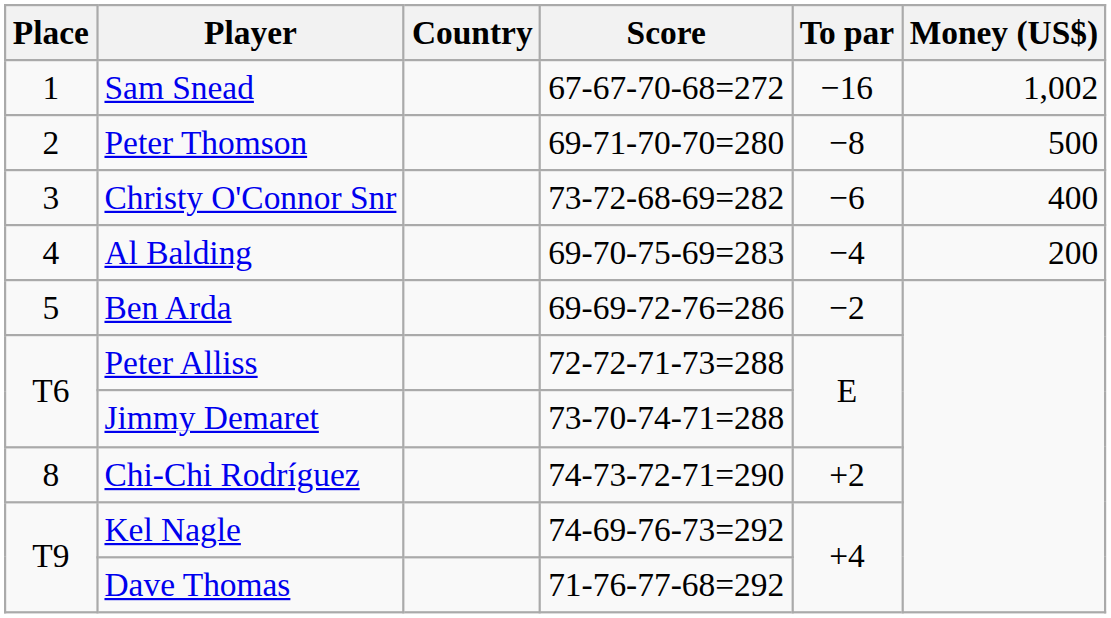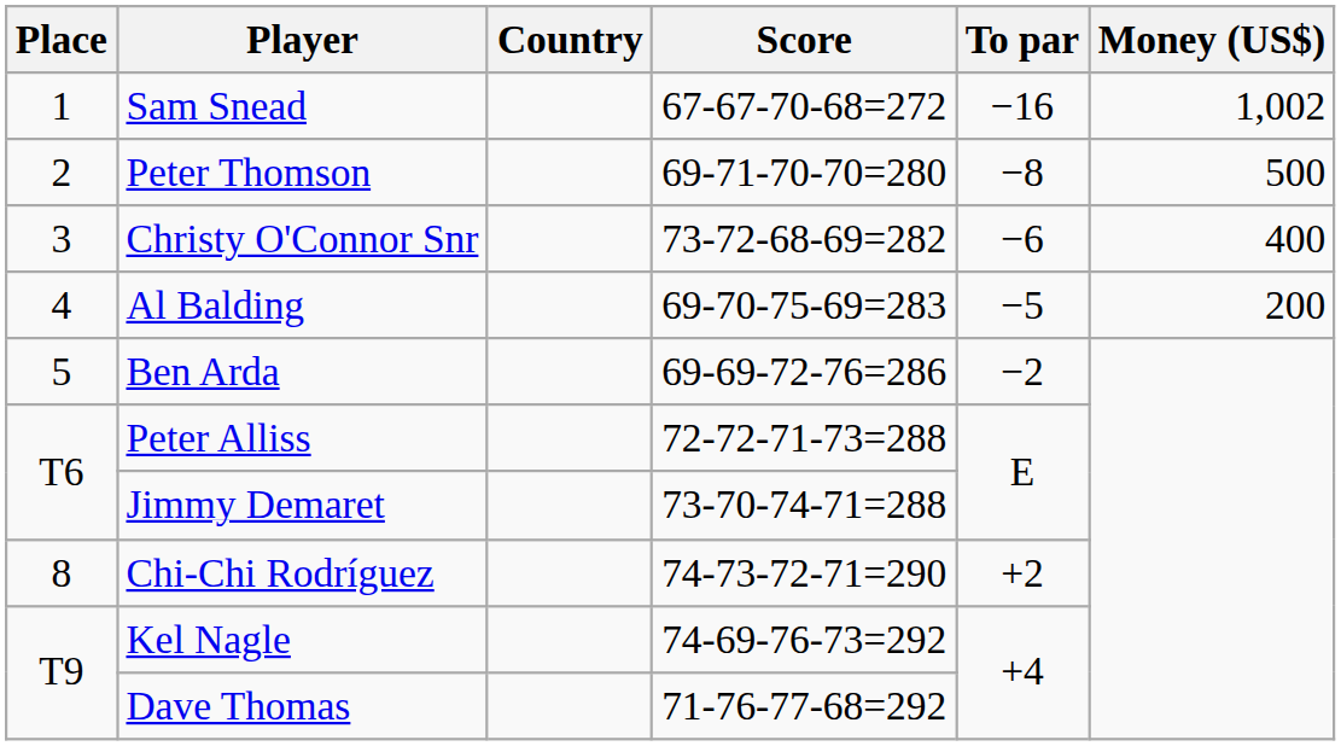Al Balding | To par: −4 -> −5
